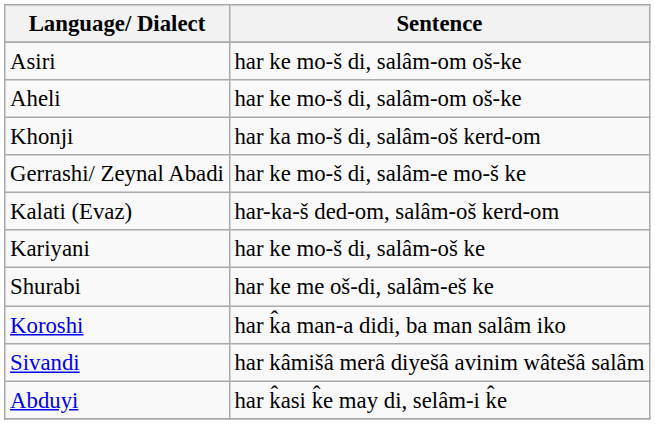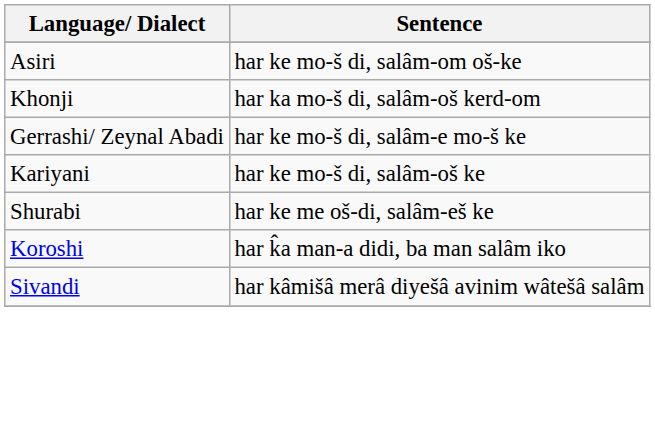- row: Aheli | har ke mo-š di, salâm-om oš-ke
- row: Kalati (Evaz) | har-ka-š ded-om, salâm-oš kerd-om
- row: Abduyi | har k̂asi k̂e may di, selâm-i k̂e
